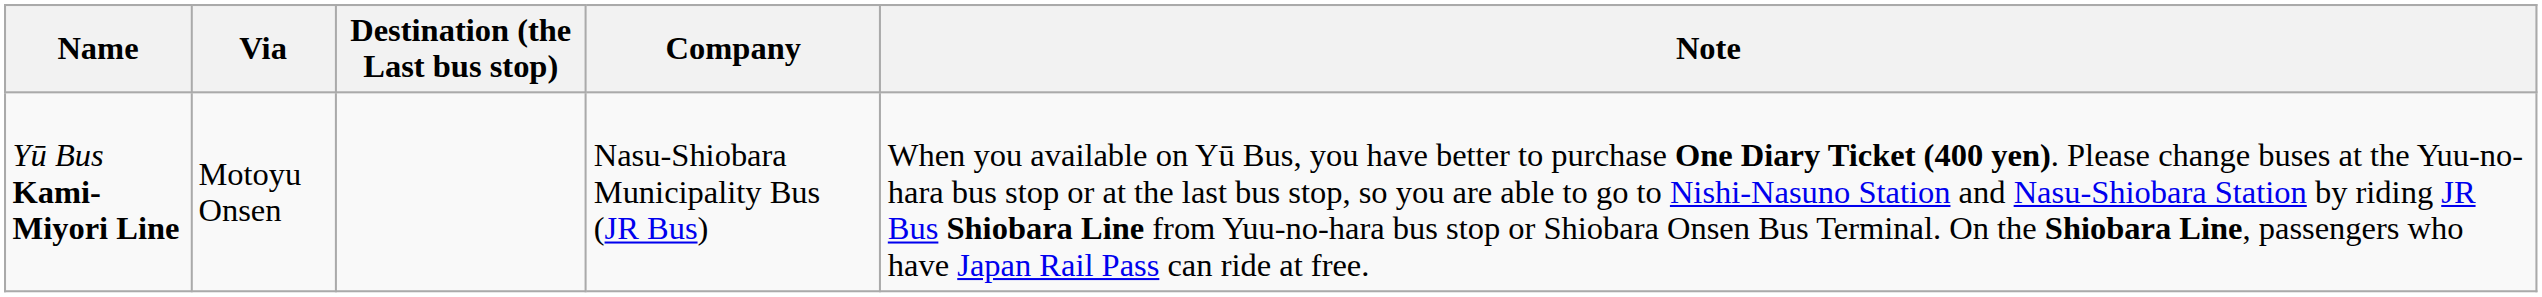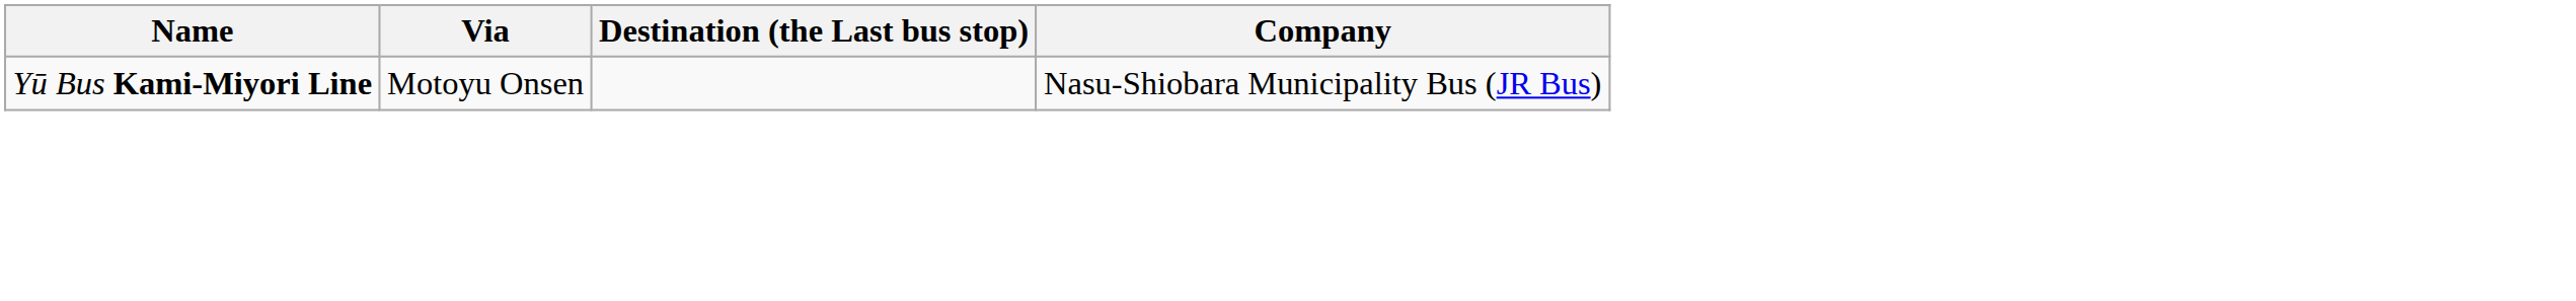- column: Note | When you available on Yū Bus, you have better to purchase One Diary Ticket (400 yen). Please change buses at the Yuu-no-hara bus stop or at the last bus stop, so you are able to go to Nishi-Nasuno Station and Nasu-Shiobara Station by riding JR Bus Shiobara Line from Yuu-no-hara bus stop or Shiobara Onsen Bus Terminal. On the Shiobara Line, passengers who have Japan Rail Pass can ride at free.
